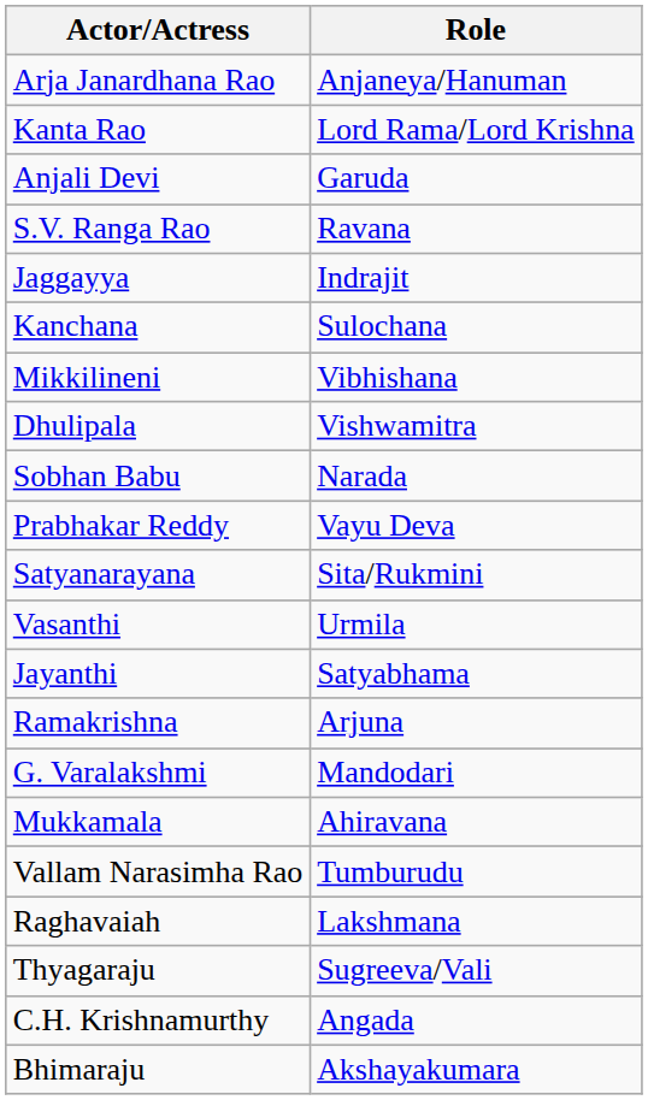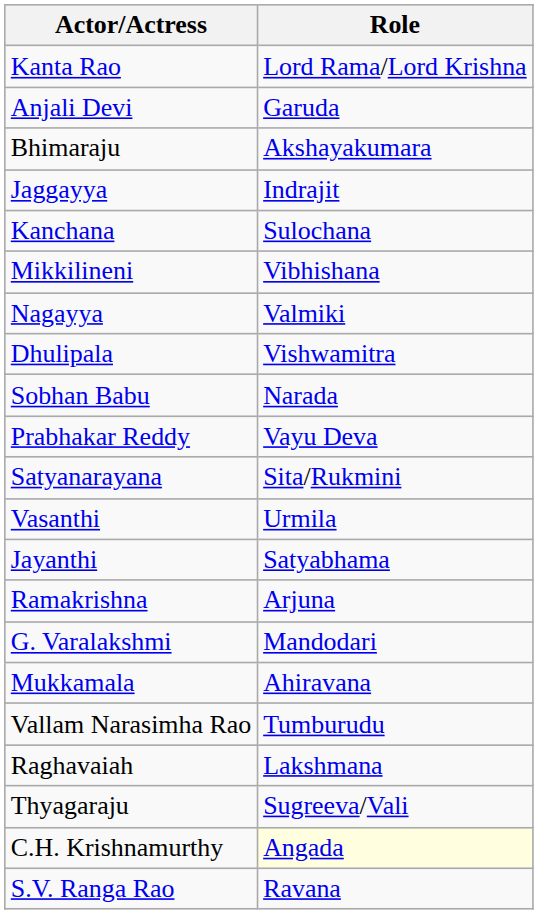- row: Arja Janardhana Rao | Anjaneya/Hanuman
rows swapped: S.V. Ranga Rao <-> Bhimaraju
+ row: Nagayya | Valmiki
C.H. Krishnamurthy | Role: no background -> lightyellow background
